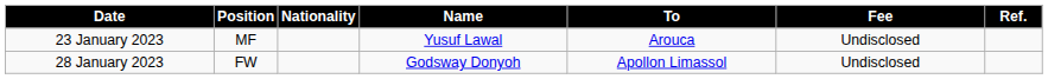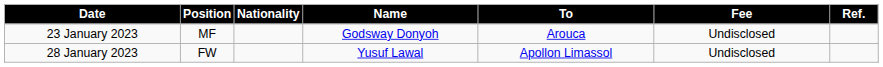23 January 2023 | Name: Yusuf Lawal -> Godsway Donyoh
28 January 2023 | Name: Godsway Donyoh -> Yusuf Lawal
